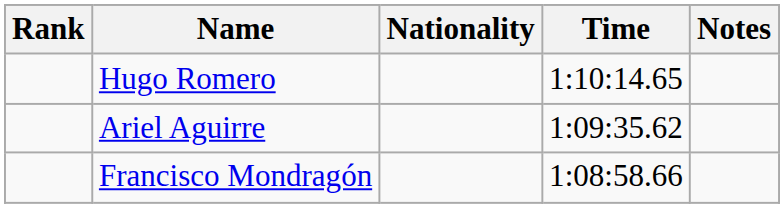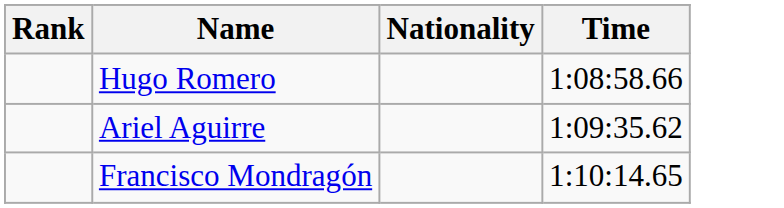- column: Notes
Hugo Romero | Time: 1:10:14.65 -> 1:08:58.66
Francisco Mondragón | Time: 1:08:58.66 -> 1:10:14.65
